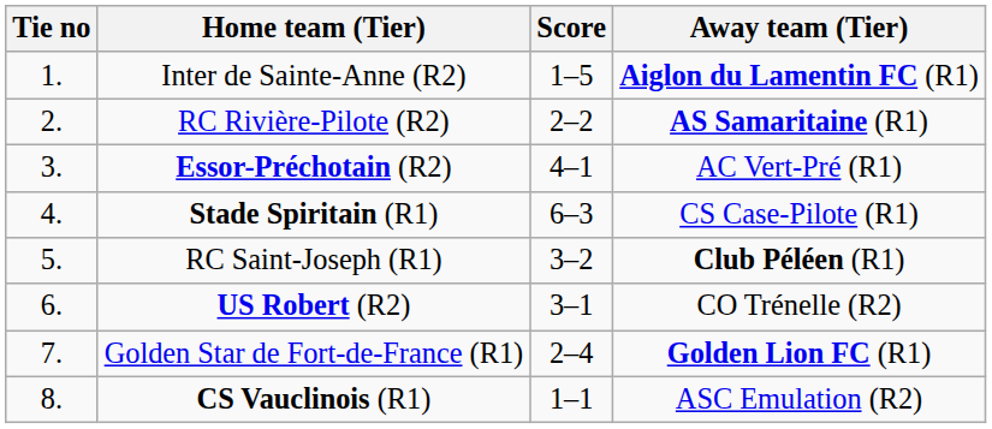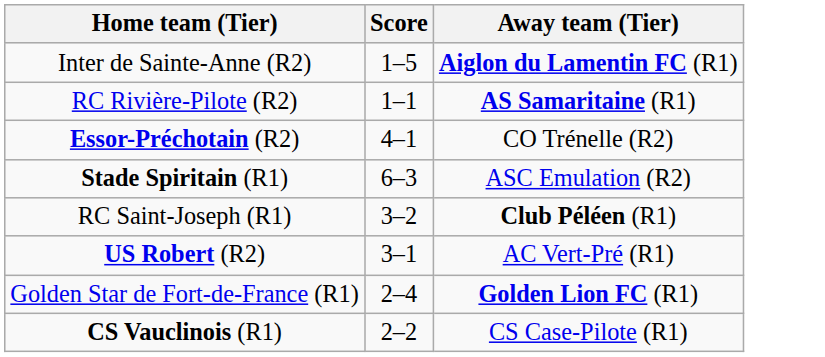- column: Tie no | 1. | 2. | 3. | 4. | 5. | 6. | 7. | 8.
RC Rivière-Pilote (R2) | Score: 2–2 -> 1–1
Essor-Préchotain (R2) | Away team (Tier): AC Vert-Pré (R1) -> CO Trénelle (R2)
Stade Spiritain (R1) | Away team (Tier): CS Case-Pilote (R1) -> ASC Emulation (R2)
US Robert (R2) | Away team (Tier): CO Trénelle (R2) -> AC Vert-Pré (R1)
CS Vauclinois (R1) | Score: 1–1 -> 2–2
CS Vauclinois (R1) | Away team (Tier): ASC Emulation (R2) -> CS Case-Pilote (R1)
